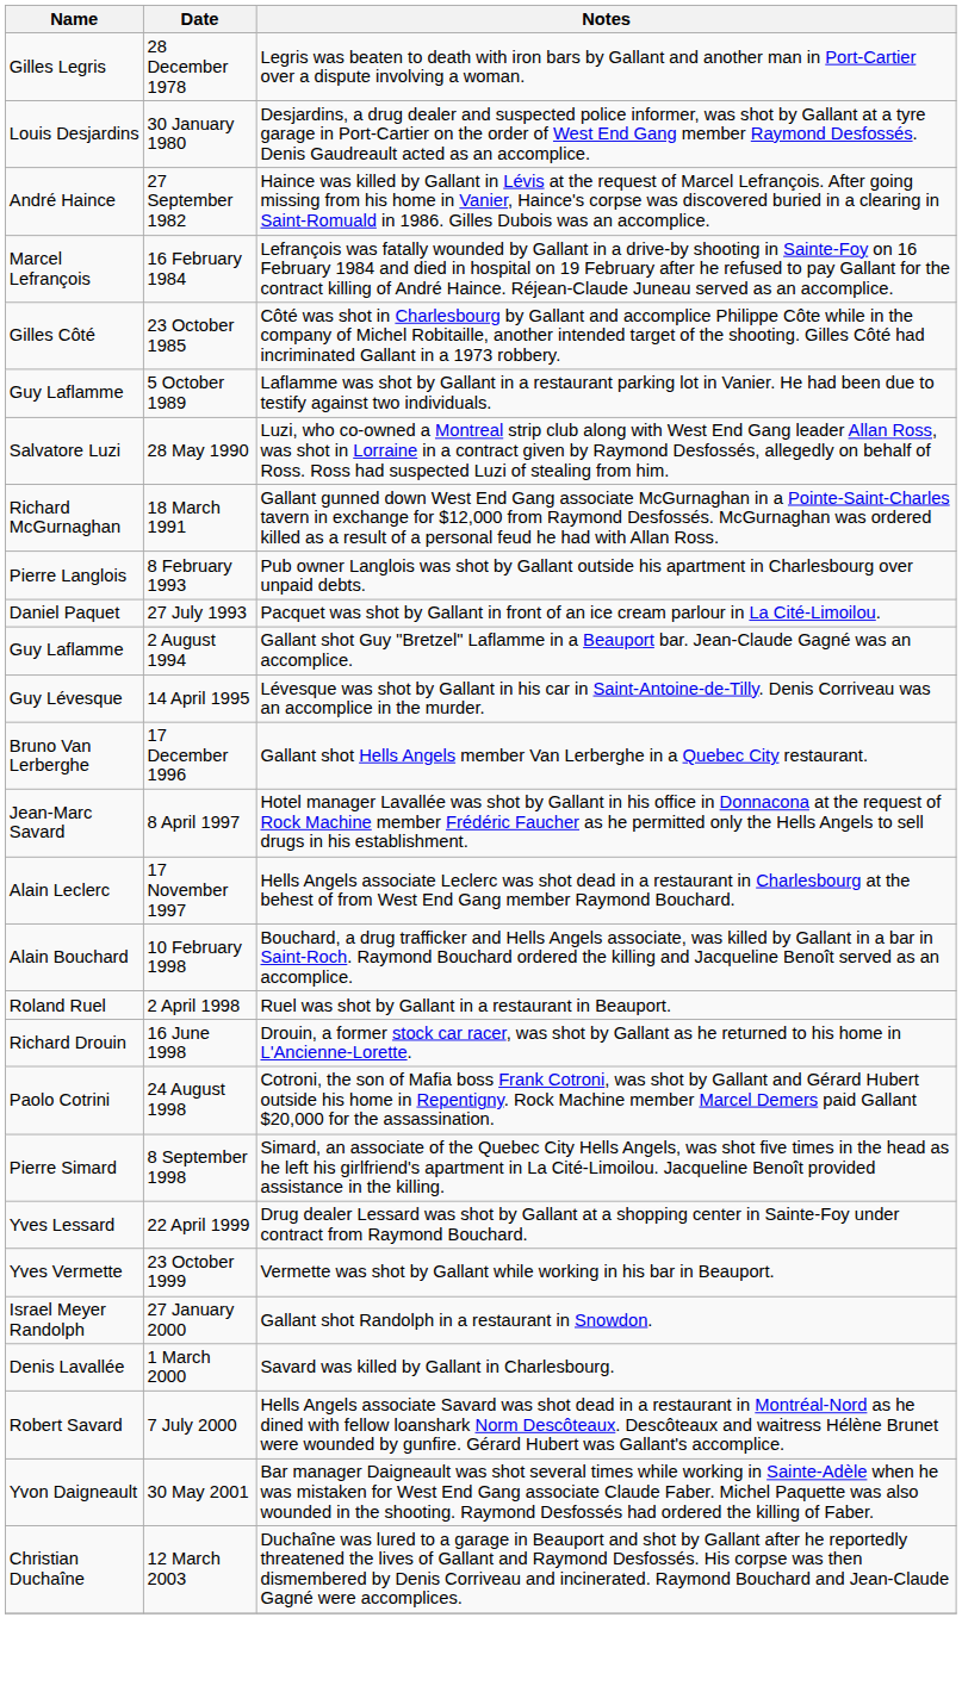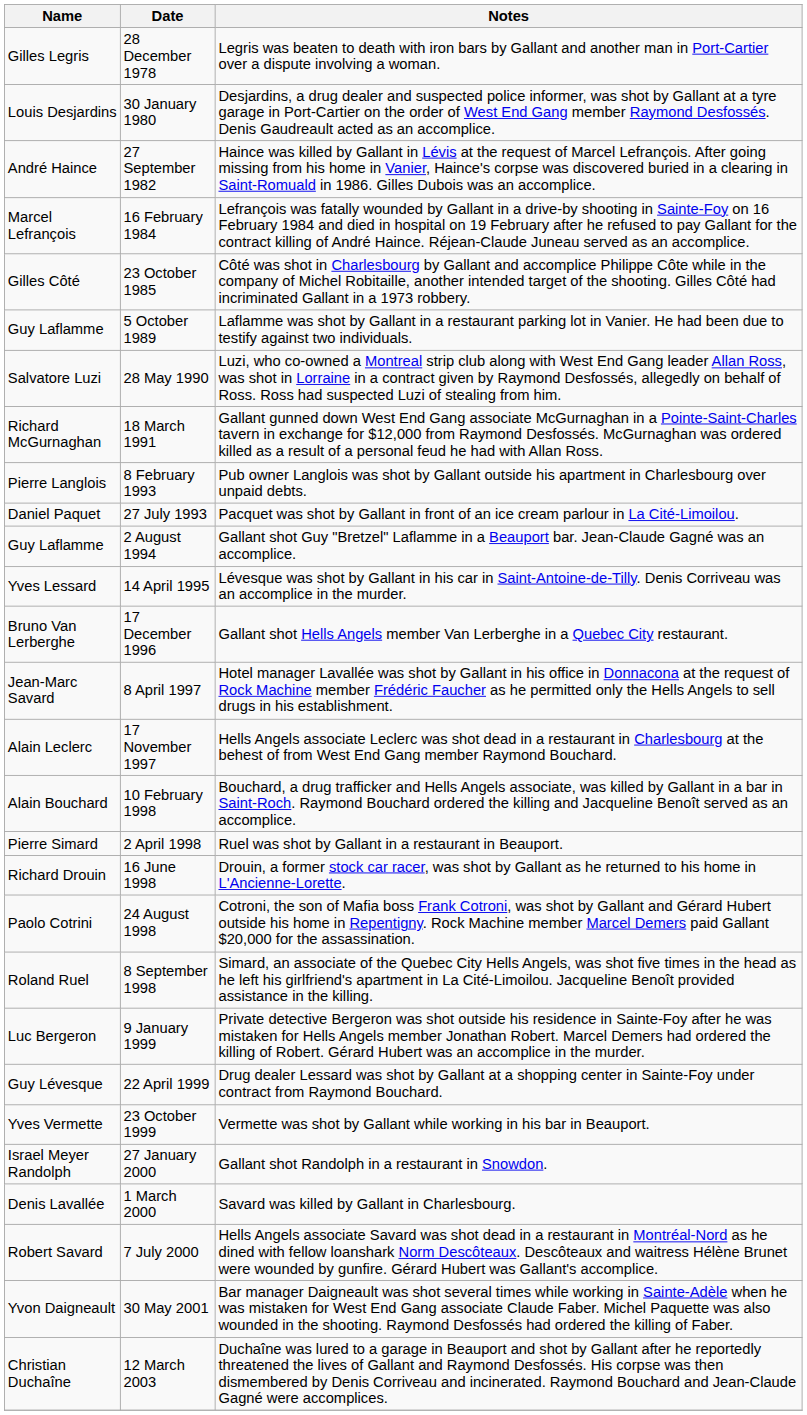14 April 1995 | Name: Guy Lévesque -> Yves Lessard
2 April 1998 | Name: Roland Ruel -> Pierre Simard
8 September 1998 | Name: Pierre Simard -> Roland Ruel
+ row: Luc Bergeron | 9 January 1999 | Private detective Bergeron was shot outside his residence in Sainte-Foy after he was mistaken for Hells Angels member Jonathan Robert. Marcel Demers had ordered the killing of Robert. Gérard Hubert was an accomplice in the murder.
22 April 1999 | Name: Yves Lessard -> Guy Lévesque
